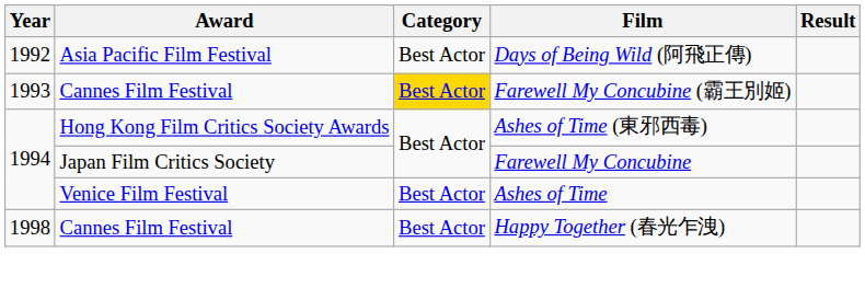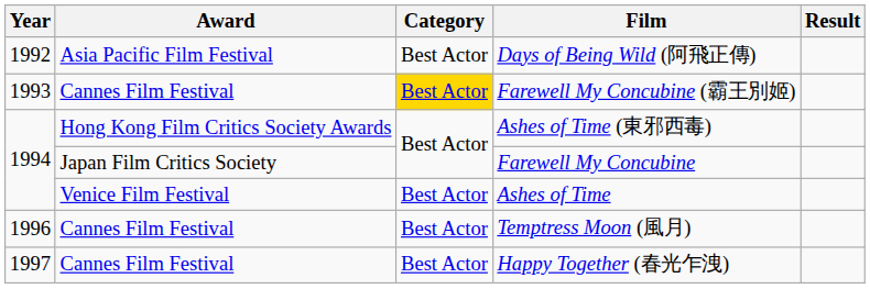+ row: 1996 | Cannes Film Festival | Best Actor | Temptress Moon (風月)
Happy Together (春光乍洩) | Year: 1998 -> 1997
